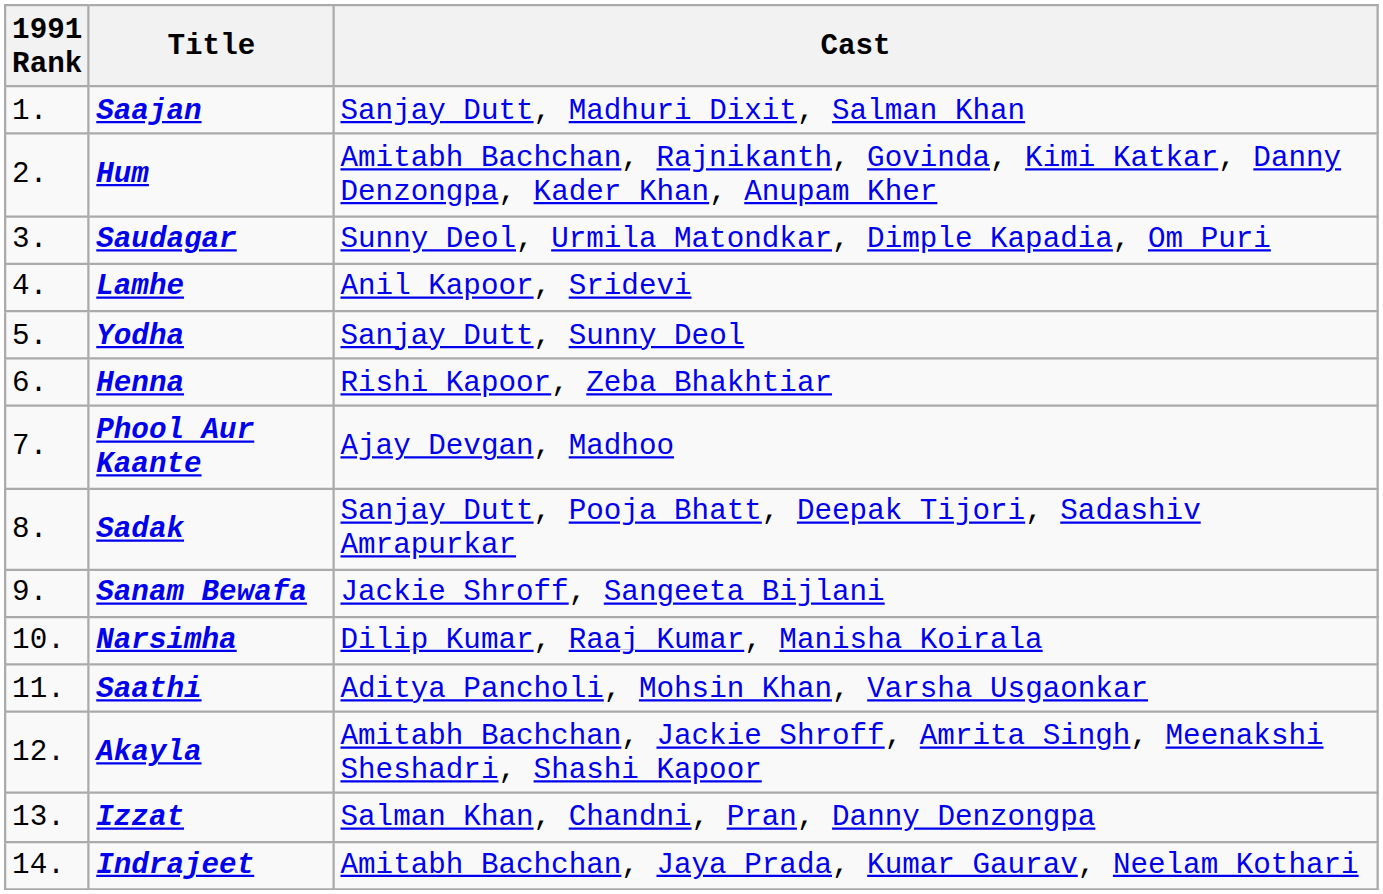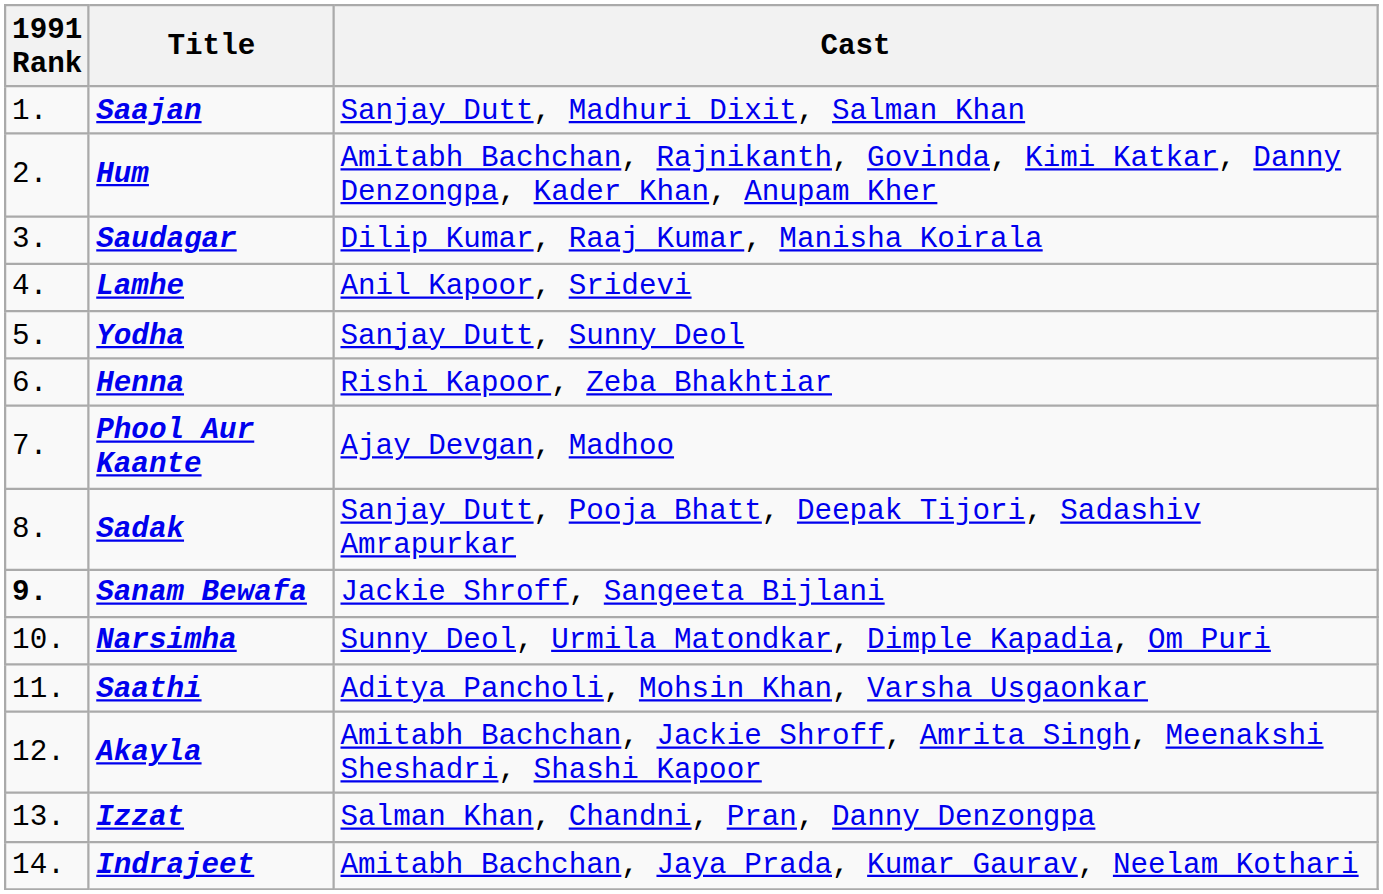Saudagar | Cast: Sunny Deol, Urmila Matondkar, Dimple Kapadia, Om Puri -> Dilip Kumar, Raaj Kumar, Manisha Koirala
Sanam Bewafa | 1991 Rank: normal -> bold
Narsimha | Cast: Dilip Kumar, Raaj Kumar, Manisha Koirala -> Sunny Deol, Urmila Matondkar, Dimple Kapadia, Om Puri
